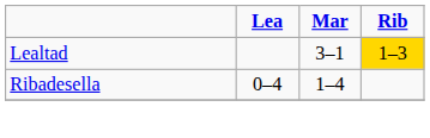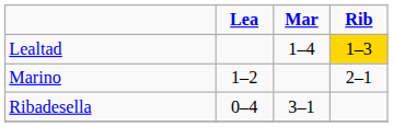Lealtad | Mar: 3–1 -> 1–4
+ row: Marino | 1–2 | 2–1
Ribadesella | Mar: 1–4 -> 3–1
